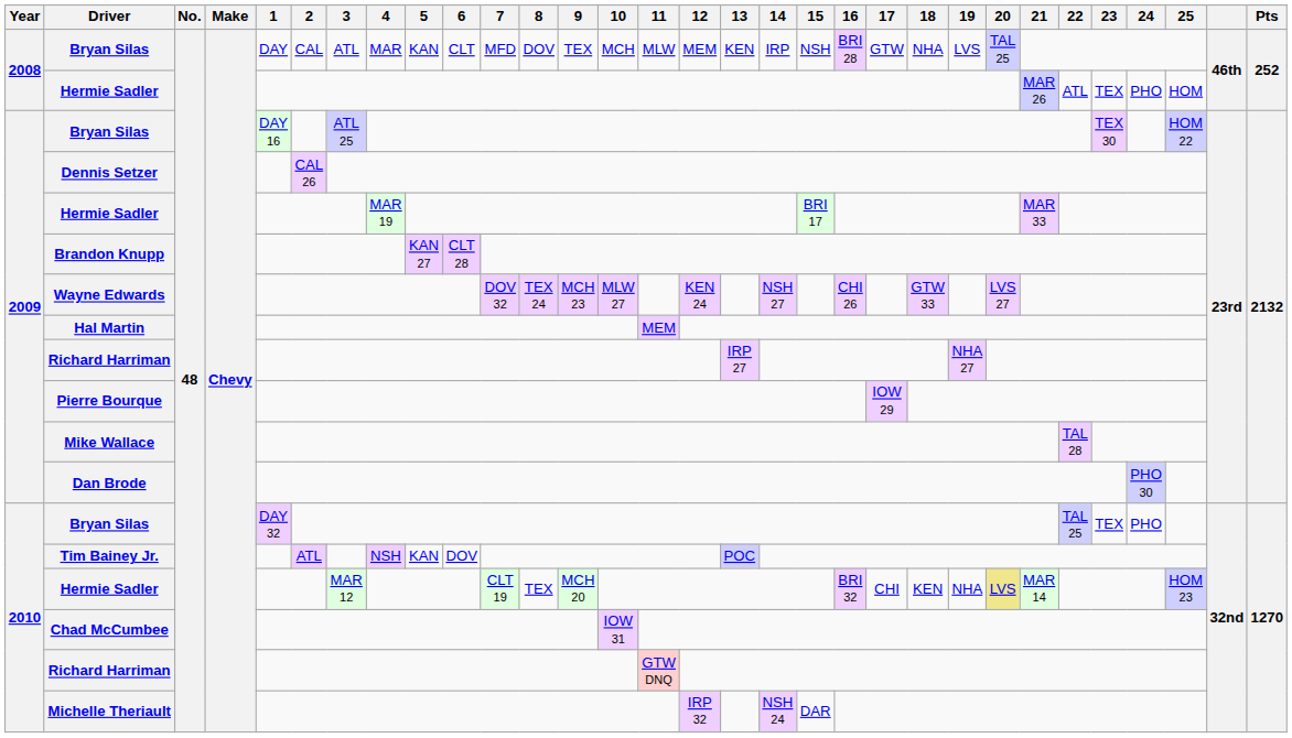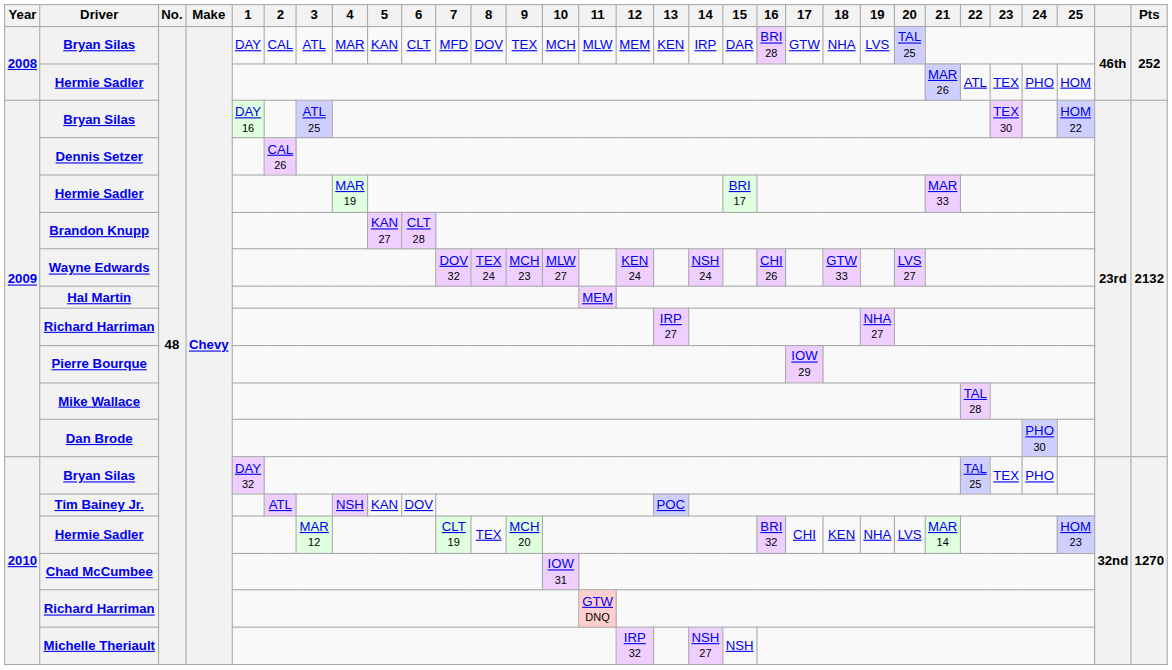2008 / Bryan Silas | 15: NSH -> DAR
Wayne Edwards | 14: NSH 27 -> NSH 24
2010 / Hermie Sadler | 20: khaki background -> no background
Michelle Theriault | 14: NSH 24 -> NSH 27
Michelle Theriault | 15: DAR -> NSH
